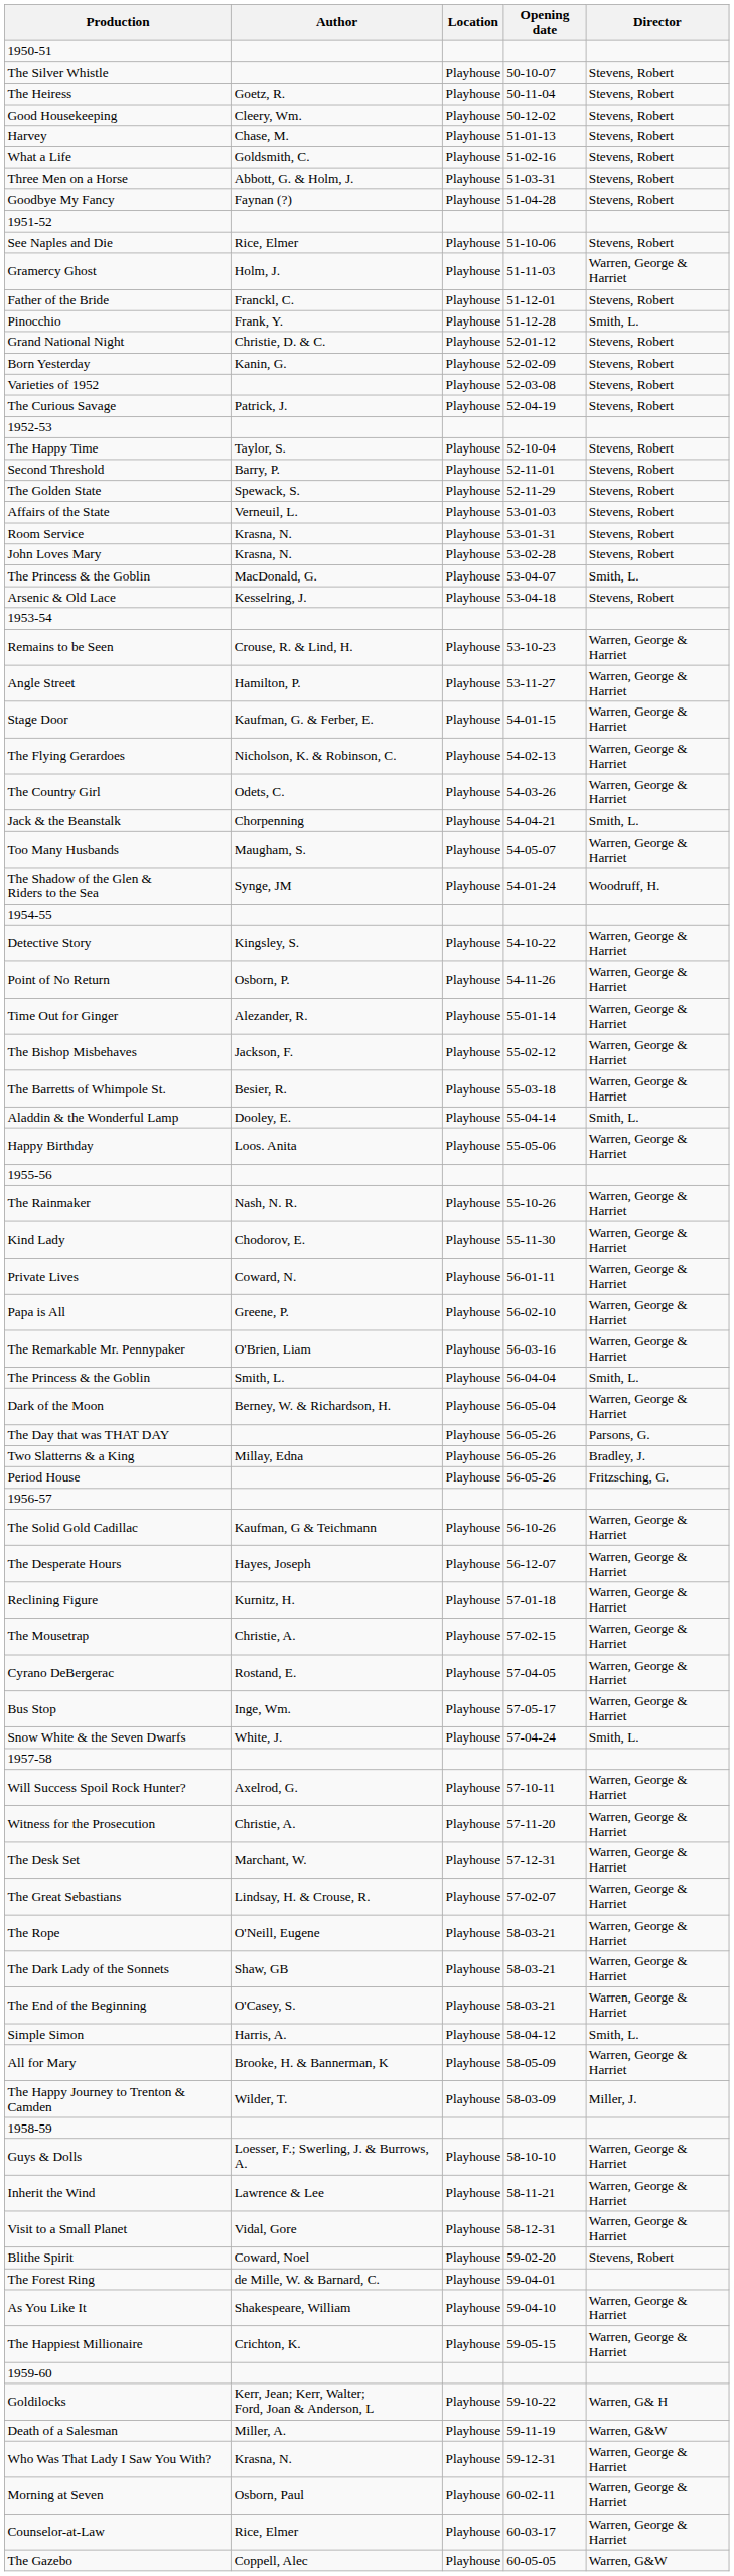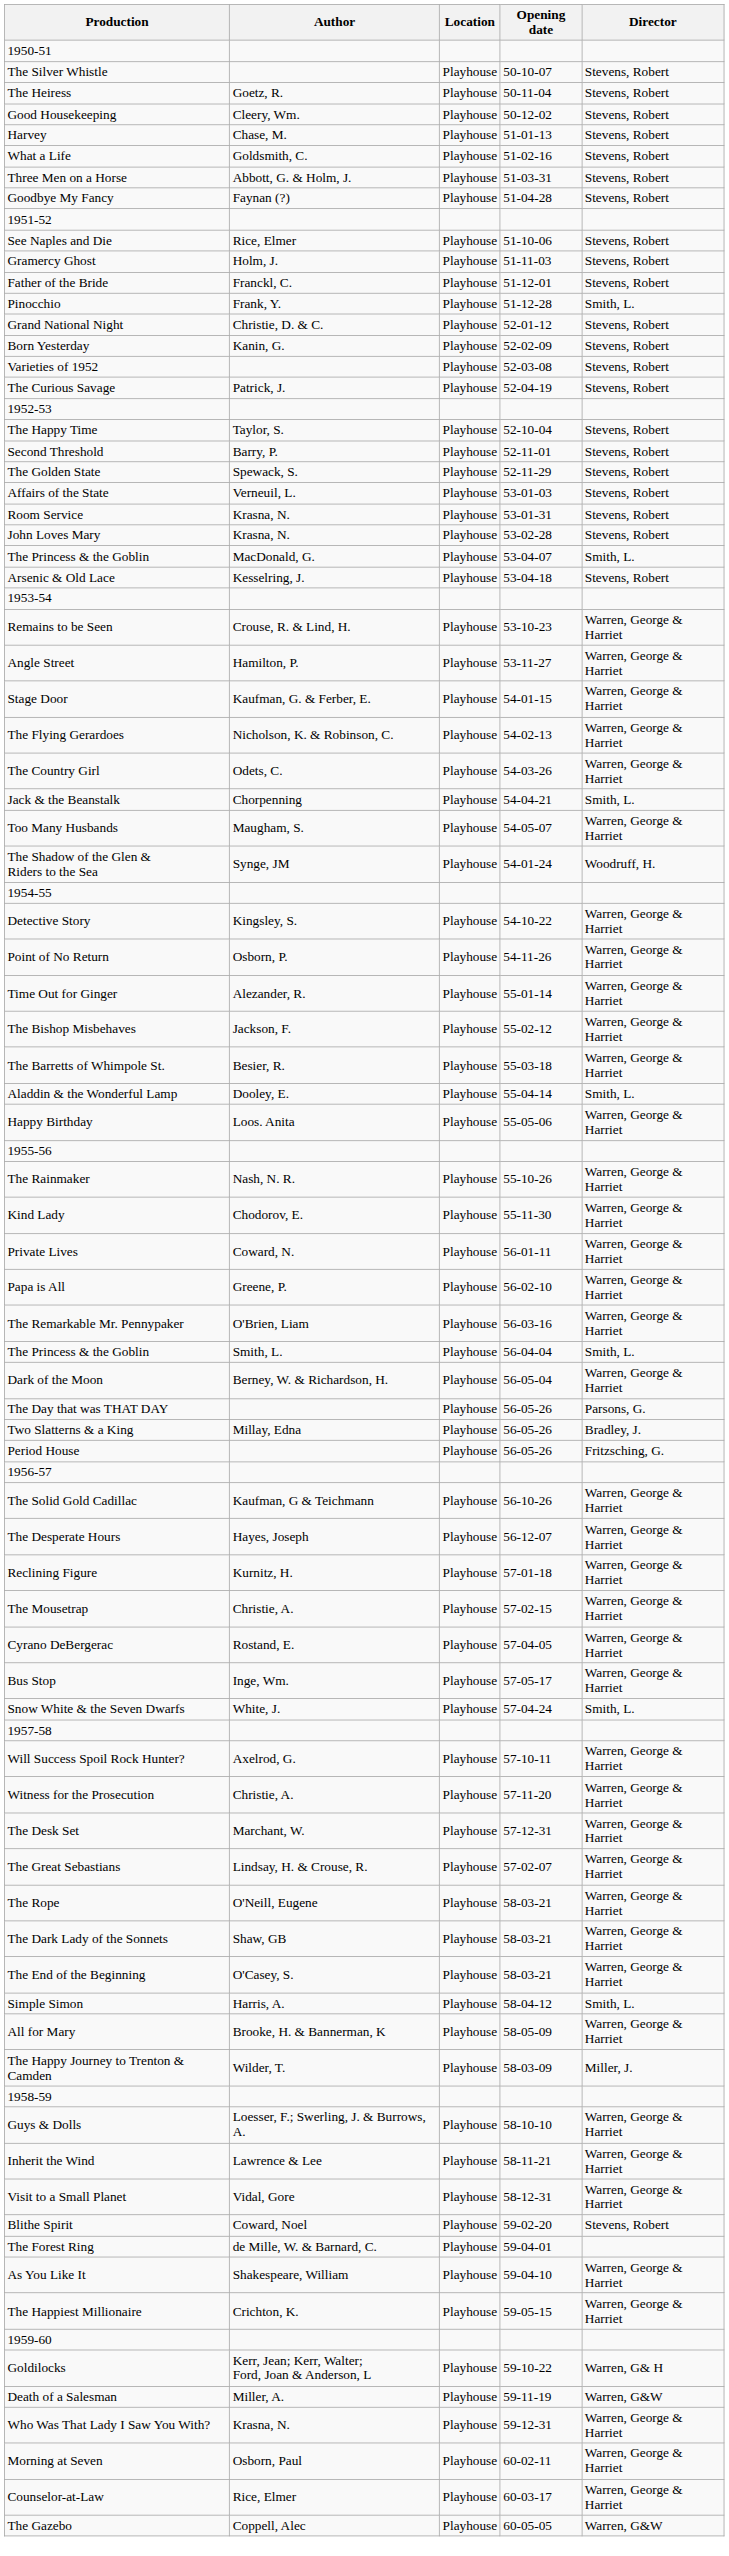Gramercy Ghost | Director: Warren, George & Harriet -> Stevens, Robert
